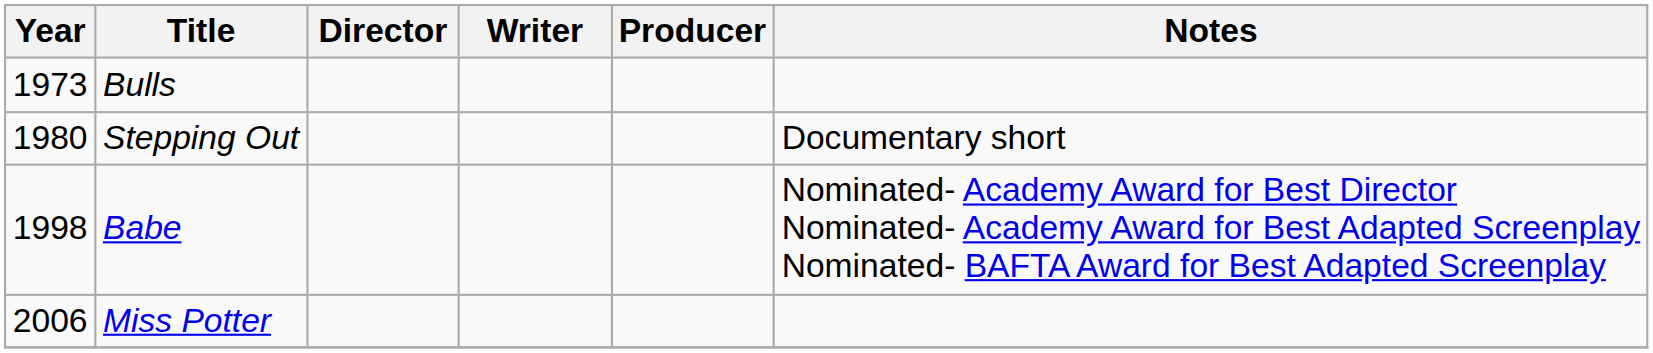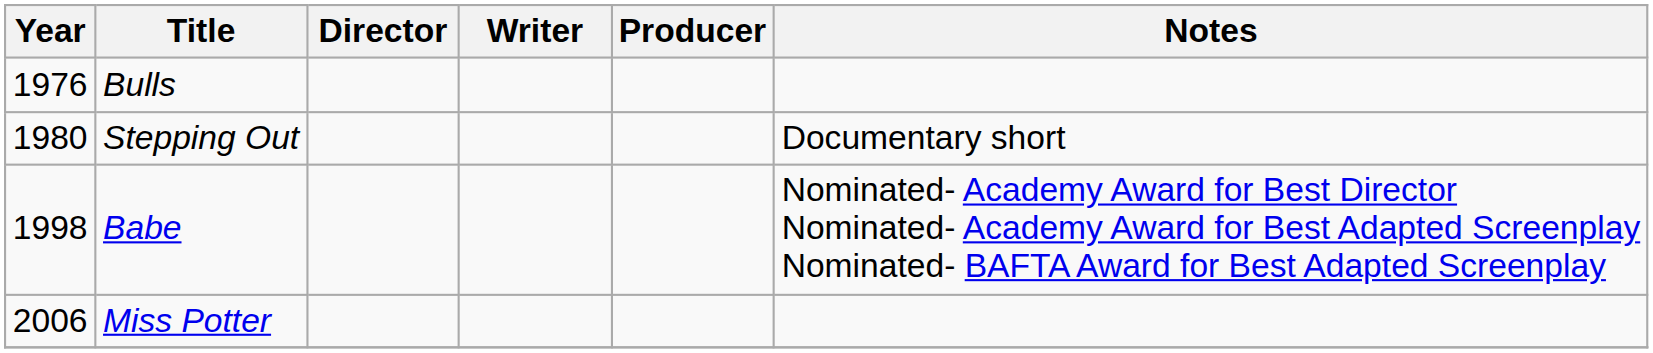Bulls | Year: 1973 -> 1976
